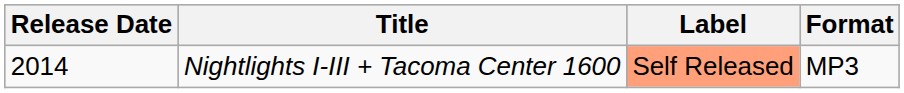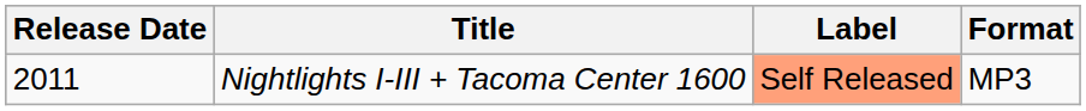Nightlights I-III + Tacoma Center 1600 | Release Date: 2014 -> 2011
